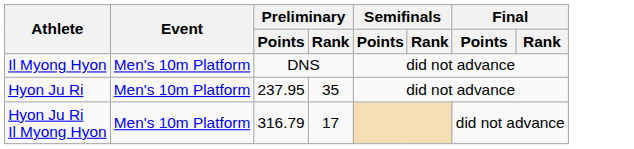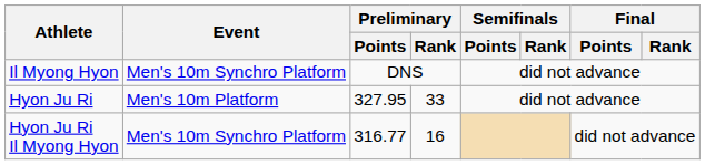Il Myong Hyon | Event: Men's 10m Platform -> Men's 10m Synchro Platform
Hyon Ju Ri | Preliminary / Points: 237.95 -> 327.95
Hyon Ju Ri | Preliminary / Rank: 35 -> 33
Hyon Ju Ri Il Myong Hyon | Event: Men's 10m Platform -> Men's 10m Synchro Platform
Hyon Ju Ri Il Myong Hyon | Preliminary / Points: 316.79 -> 316.77
Hyon Ju Ri Il Myong Hyon | Preliminary / Rank: 17 -> 16
